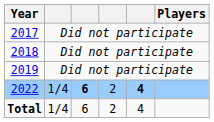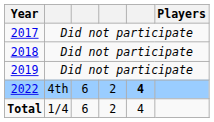2022 | column 2: 1/4 -> 4th
2022 | column 3: bold -> normal
